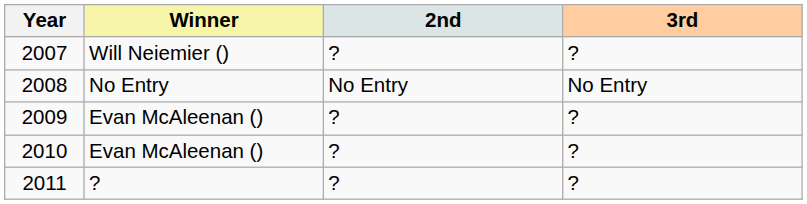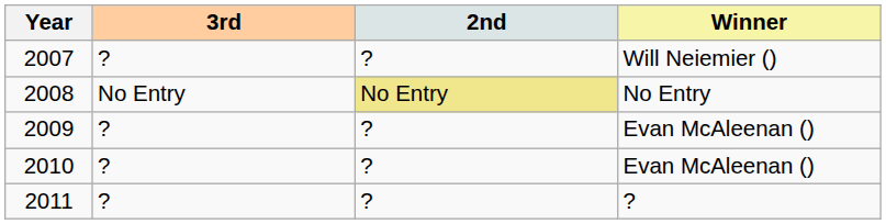columns swapped: Winner <-> 3rd
2008 | 2nd: no background -> khaki background
